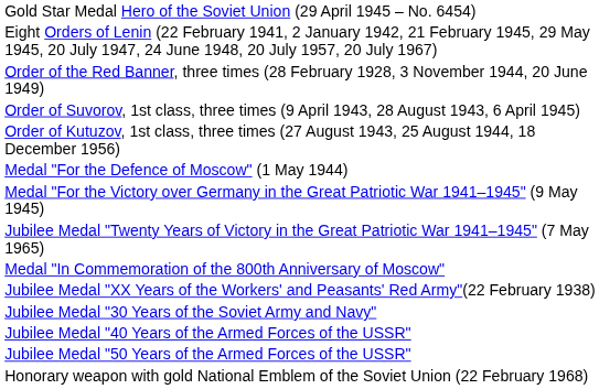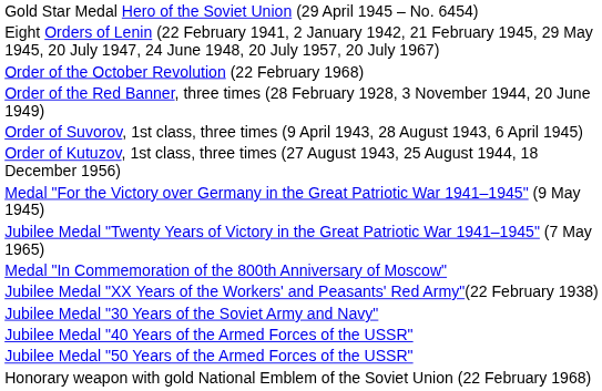+ row: Order of the October Revolution (22 February 1968)
- row: Medal "For the Defence of Moscow" (1 May 1944)
